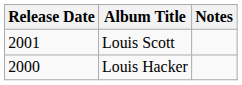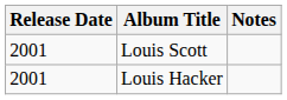Louis Hacker | Release Date: 2000 -> 2001
